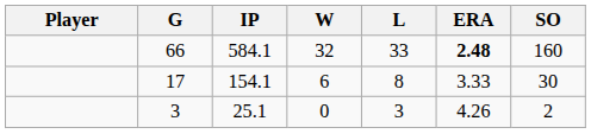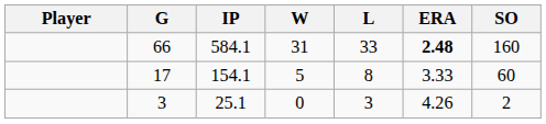66 | W: 32 -> 31
17 | W: 6 -> 5
17 | SO: 30 -> 60
